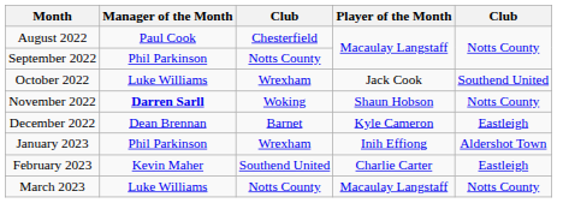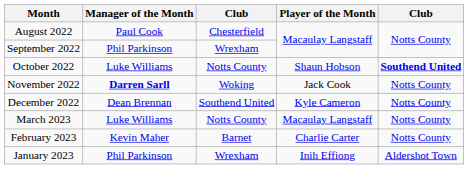September 2022 | column 3: Notts County -> Wrexham
October 2022 | column 3: Wrexham -> Notts County
October 2022 | Player of the Month: Jack Cook -> Shaun Hobson
October 2022 | column 5: normal -> bold
November 2022 | Player of the Month: Shaun Hobson -> Jack Cook
December 2022 | column 3: Barnet -> Southend United
December 2022 | column 5: Eastleigh -> Notts County
rows swapped: January 2023 <-> March 2023
February 2023 | column 3: Southend United -> Barnet
February 2023 | column 5: Eastleigh -> Notts County
